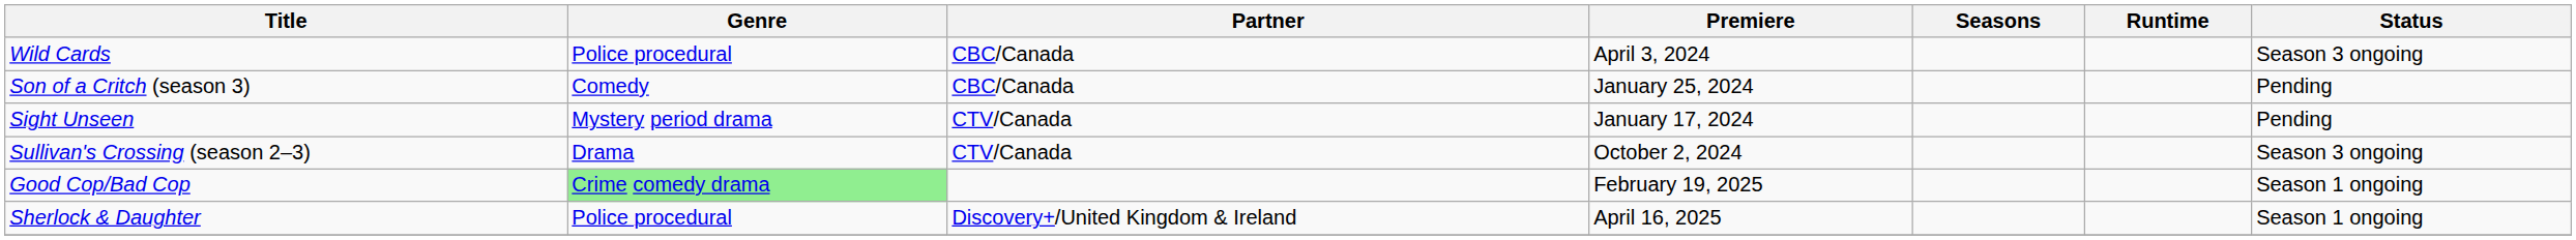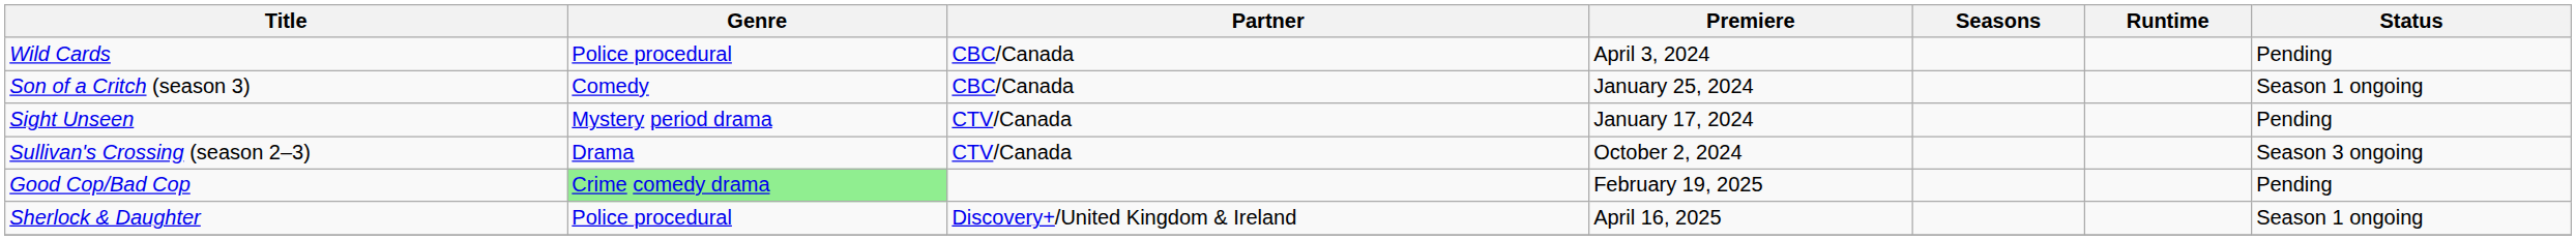Wild Cards | Status: Season 3 ongoing -> Pending
Son of a Critch (season 3) | Status: Pending -> Season 1 ongoing
Good Cop/Bad Cop | Status: Season 1 ongoing -> Pending
